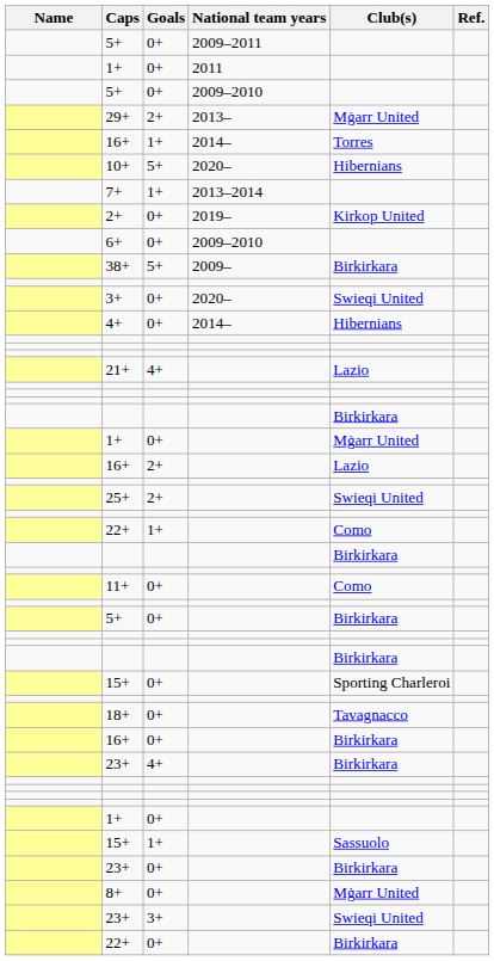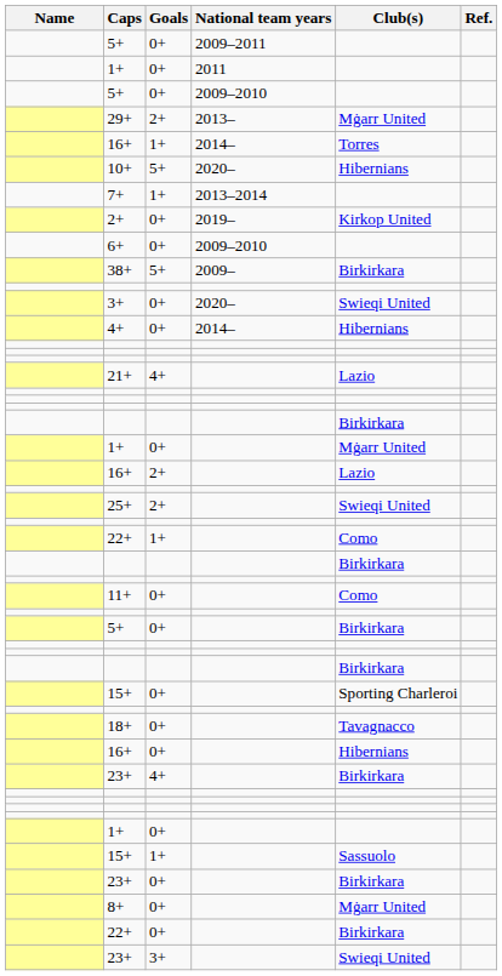16+ / 0+ | Club(s): Birkirkara -> Hibernians
rows swapped: 22+ / 0+ <-> 23+ / 3+
